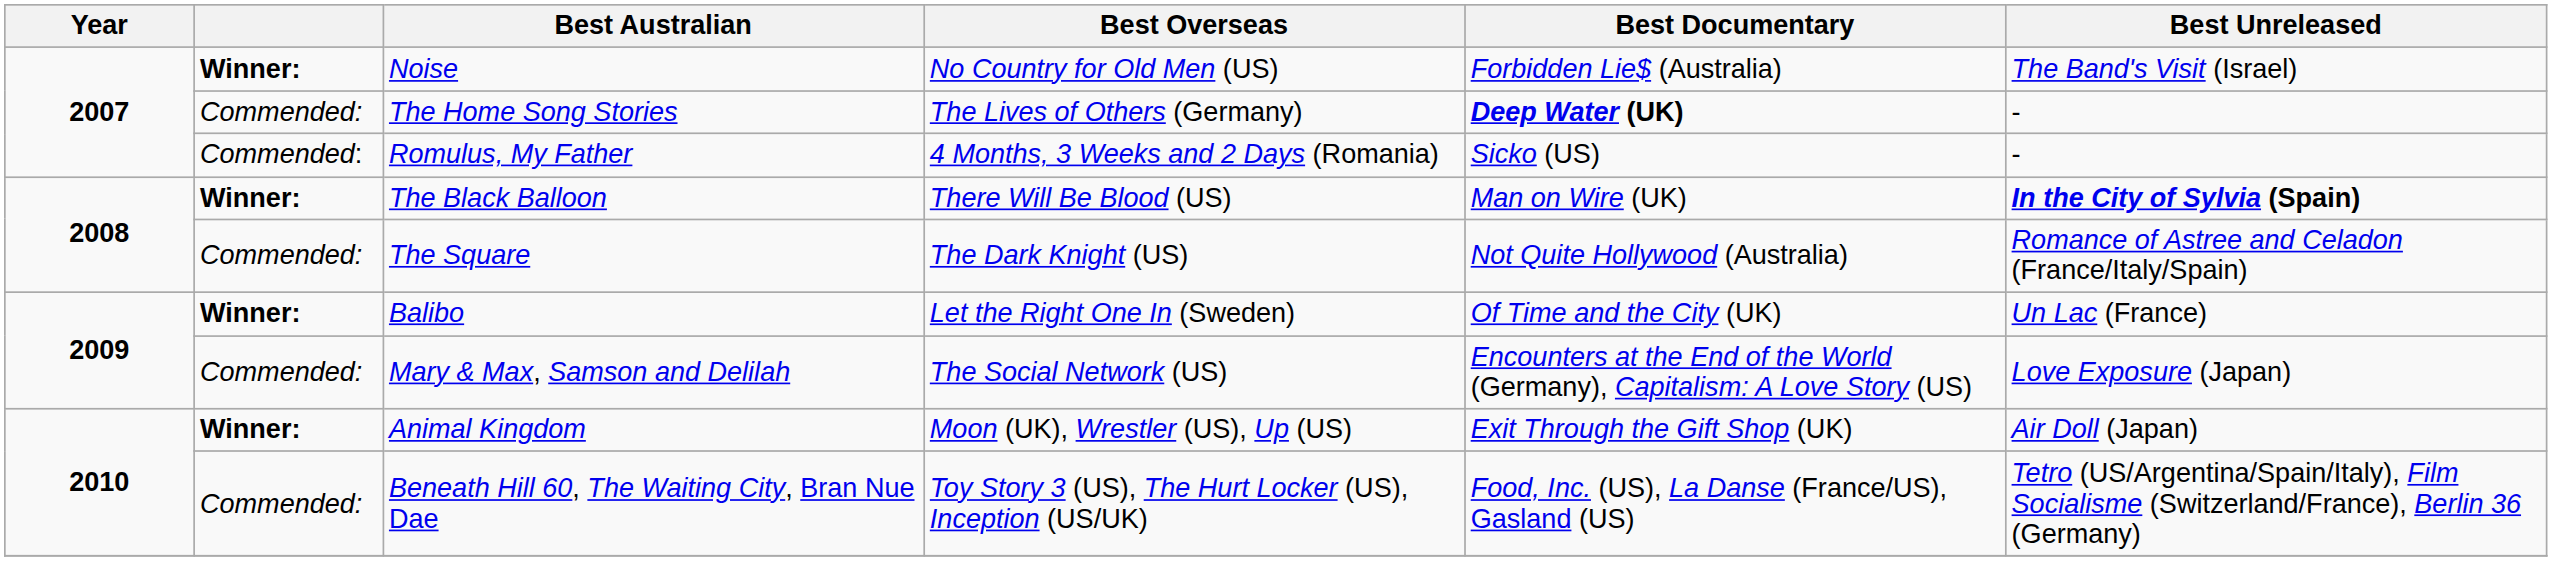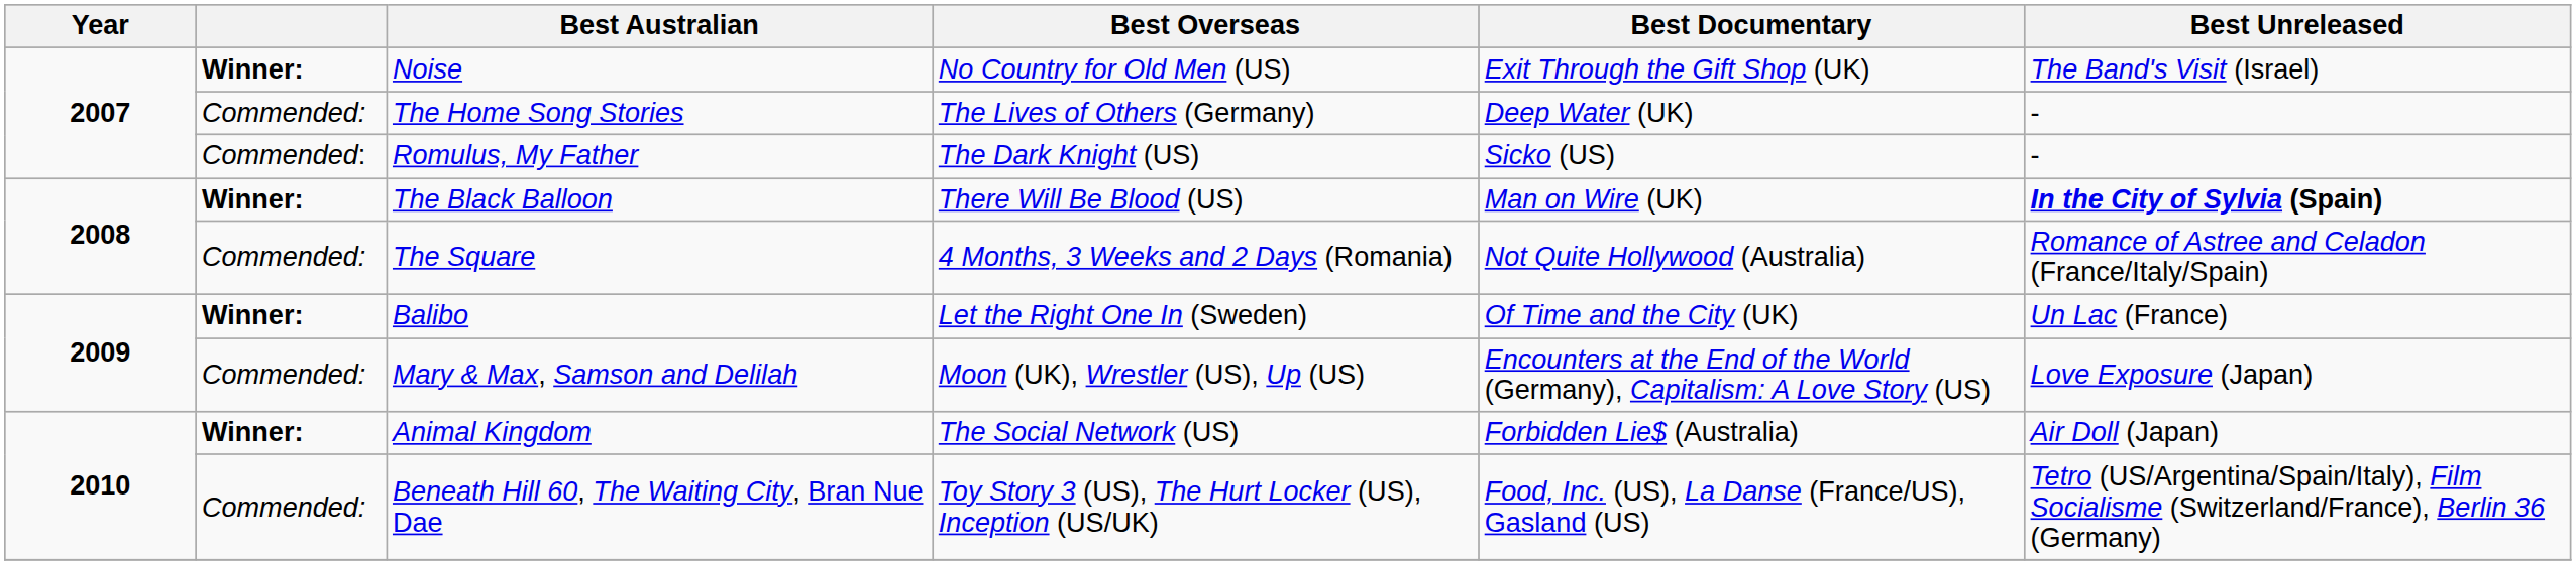Noise | Best Documentary: Forbidden Lie$ (Australia) -> Exit Through the Gift Shop (UK)
The Home Song Stories | Best Documentary: bold -> normal
Romulus, My Father | Best Overseas: 4 Months, 3 Weeks and 2 Days (Romania) -> The Dark Knight (US)
The Square | Best Overseas: The Dark Knight (US) -> 4 Months, 3 Weeks and 2 Days (Romania)
Mary & Max, Samson and Delilah | Best Overseas: The Social Network (US) -> Moon (UK), Wrestler (US), Up (US)
Animal Kingdom | Best Overseas: Moon (UK), Wrestler (US), Up (US) -> The Social Network (US)
Animal Kingdom | Best Documentary: Exit Through the Gift Shop (UK) -> Forbidden Lie$ (Australia)
